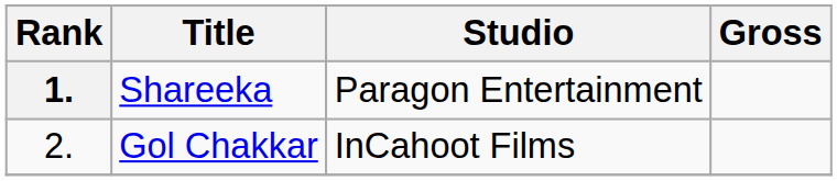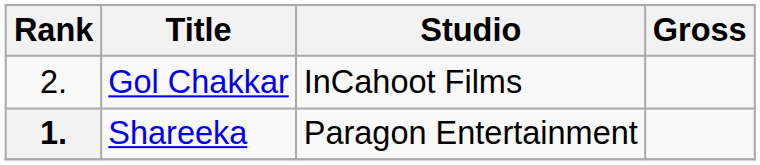rows swapped: Shareeka <-> Gol Chakkar
